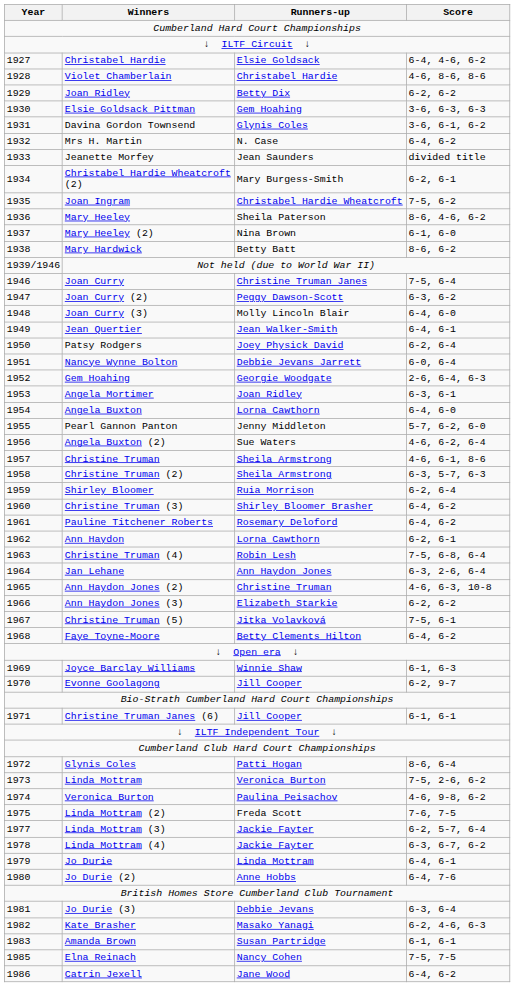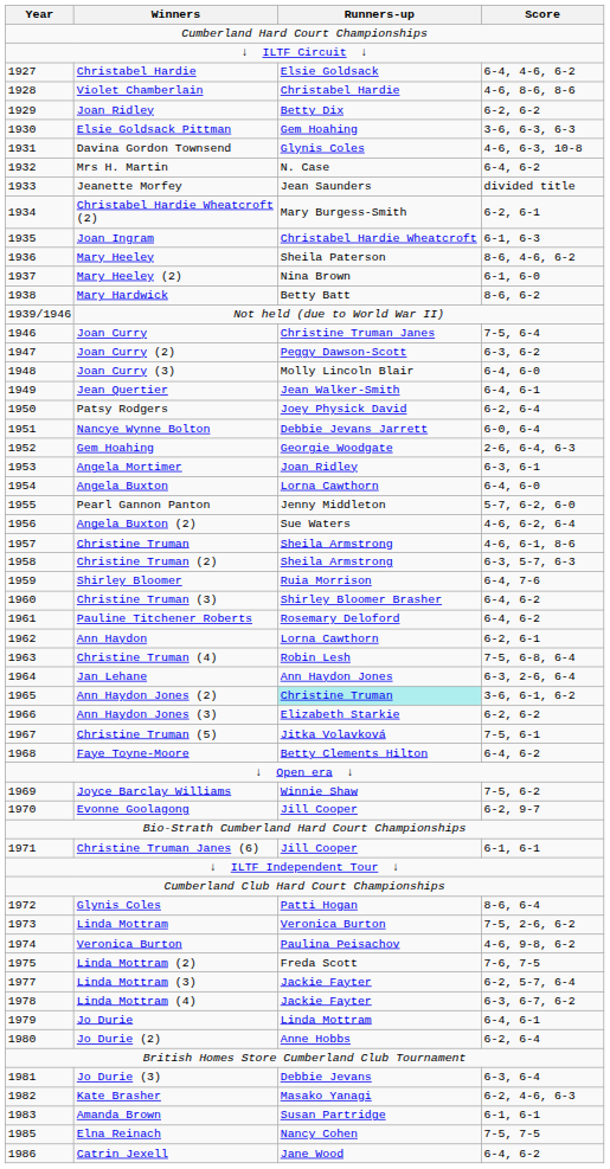Davina Gordon Townsend | Score: 3-6, 6-1, 6-2 -> 4-6, 6-3, 10-8
Joan Ingram | Score: 7-5, 6-2 -> 6-1, 6-3
Shirley Bloomer | Score: 6-2, 6-4 -> 6-4, 7-6
Ann Haydon Jones (2) | Runners-up: no background -> paleturquoise background
Ann Haydon Jones (2) | Score: 4-6, 6-3, 10-8 -> 3-6, 6-1, 6-2
Joyce Barclay Williams | Score: 6-1, 6-3 -> 7-5, 6-2
Jo Durie (2) | Score: 6-4, 7-6 -> 6-2, 6-4
